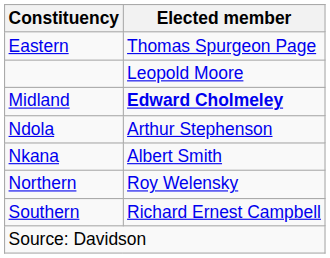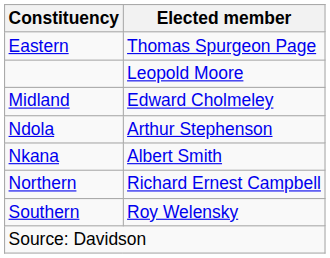Midland | Elected member: bold -> normal
Northern | Elected member: Roy Welensky -> Richard Ernest Campbell
Southern | Elected member: Richard Ernest Campbell -> Roy Welensky
